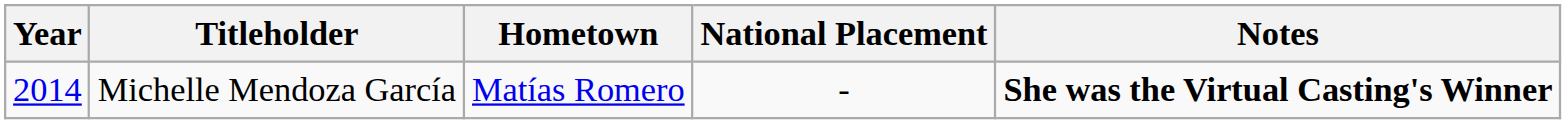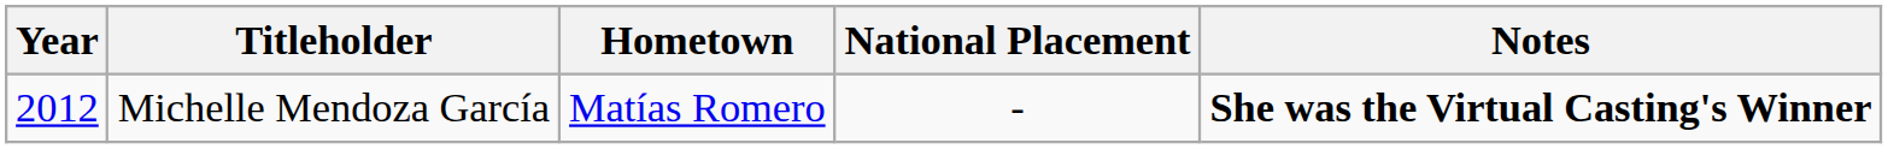Michelle Mendoza García | Year: 2014 -> 2012
